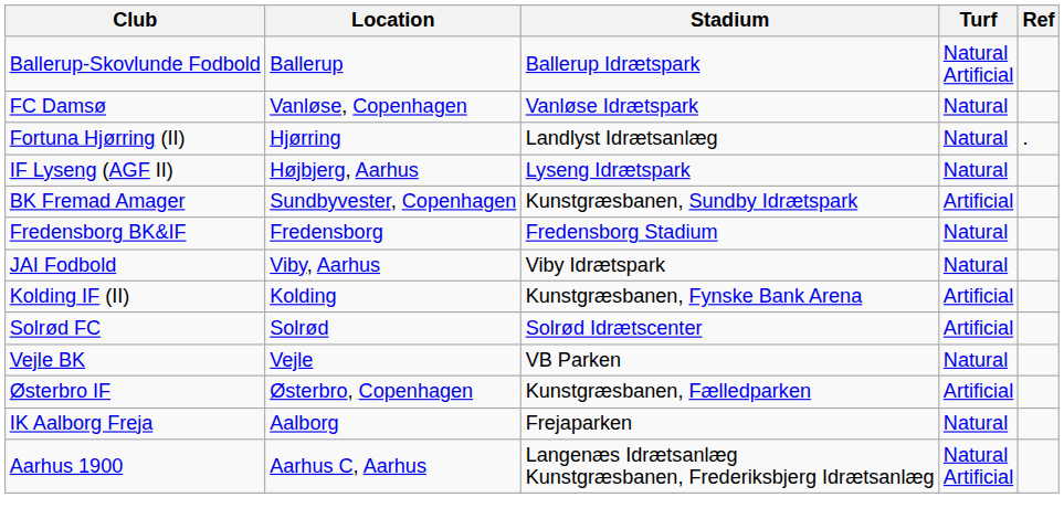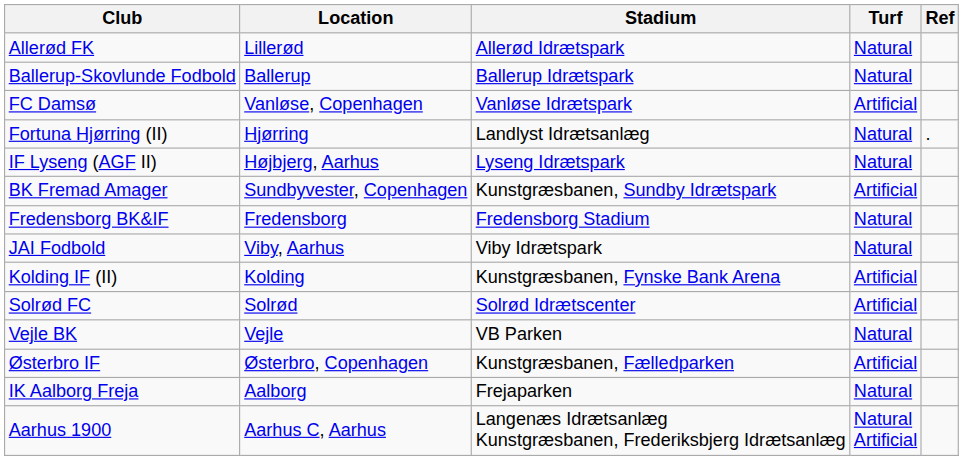+ row: Allerød FK | Lillerød | Allerød Idrætspark | Natural
Ballerup-Skovlunde Fodbold | Turf: Natural Artificial -> Natural
FC Damsø | Turf: Natural -> Artificial
